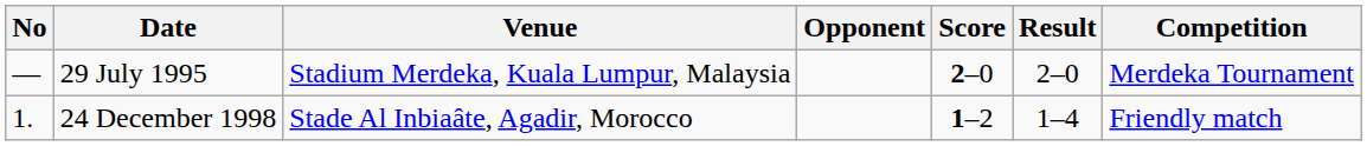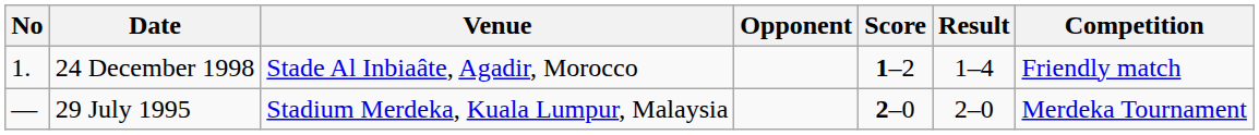rows swapped: 29 July 1995 <-> 24 December 1998
